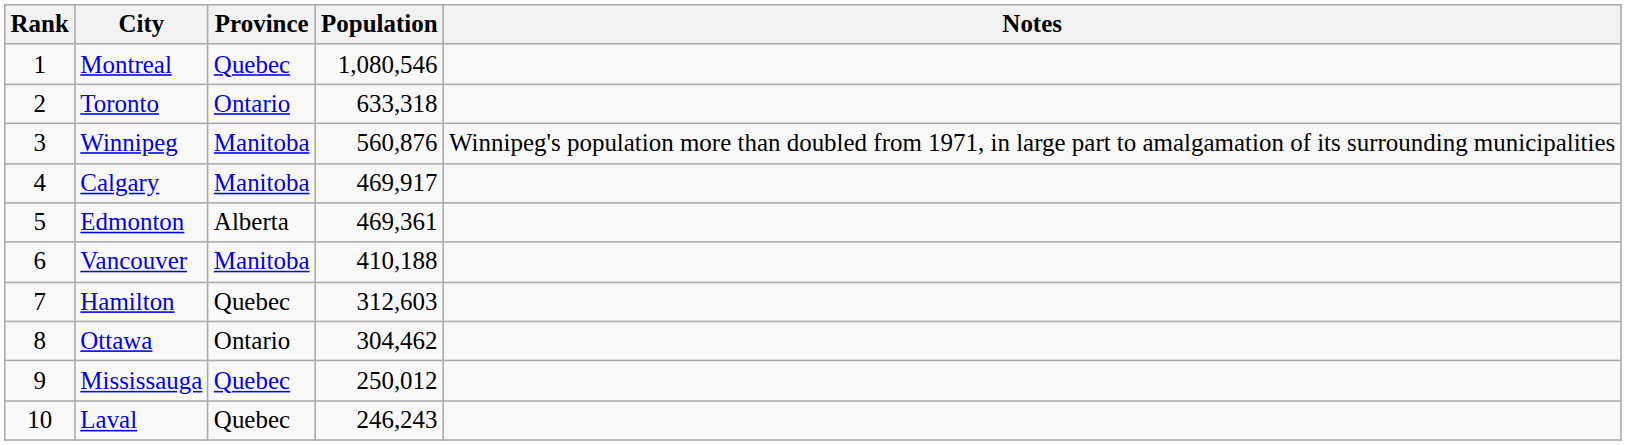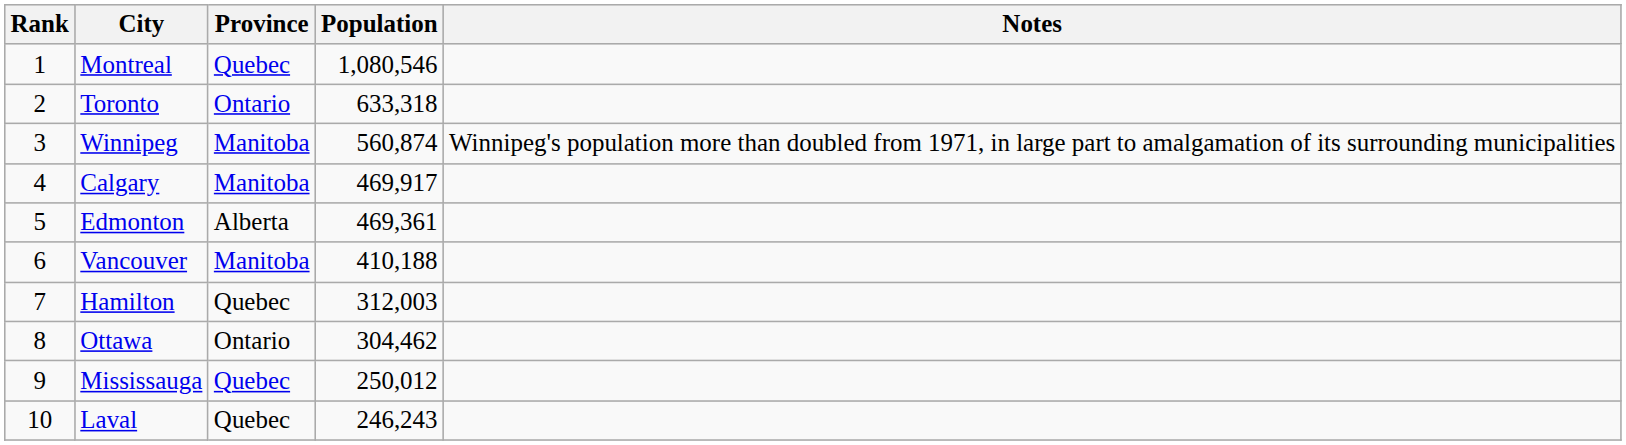Winnipeg | Population: 560,876 -> 560,874
Hamilton | Population: 312,603 -> 312,003
